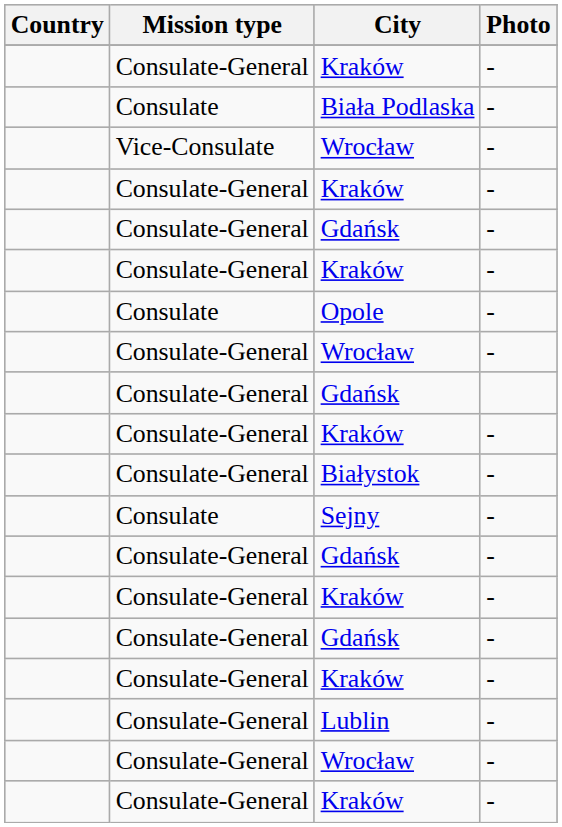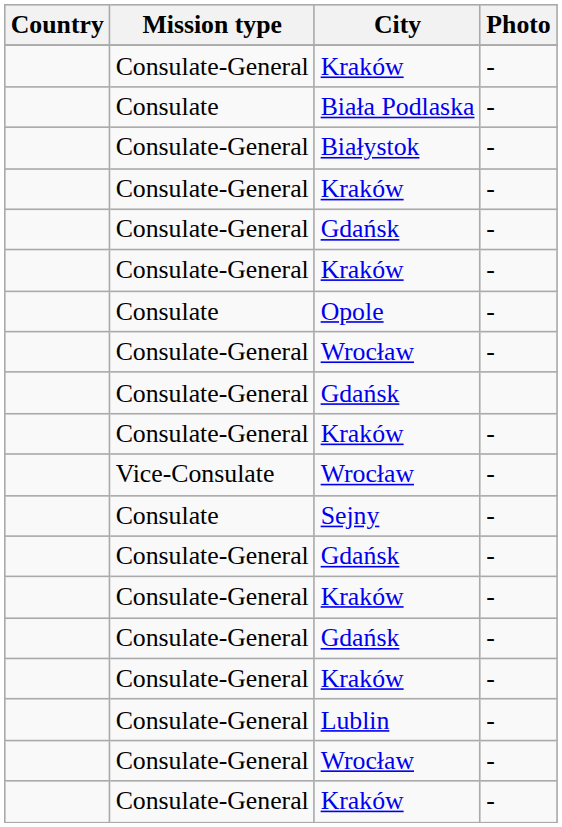rows swapped: Białystok <-> Vice-Consulate / Wrocław
